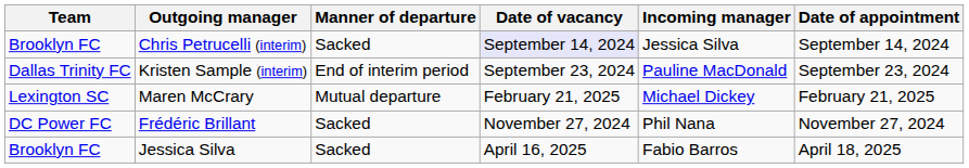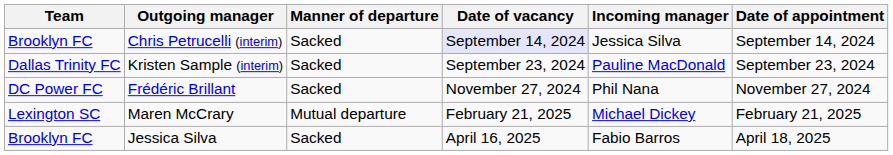Kristen Sample (interim) | Manner of departure: End of interim period -> Sacked
rows swapped: Frédéric Brillant <-> Maren McCrary
